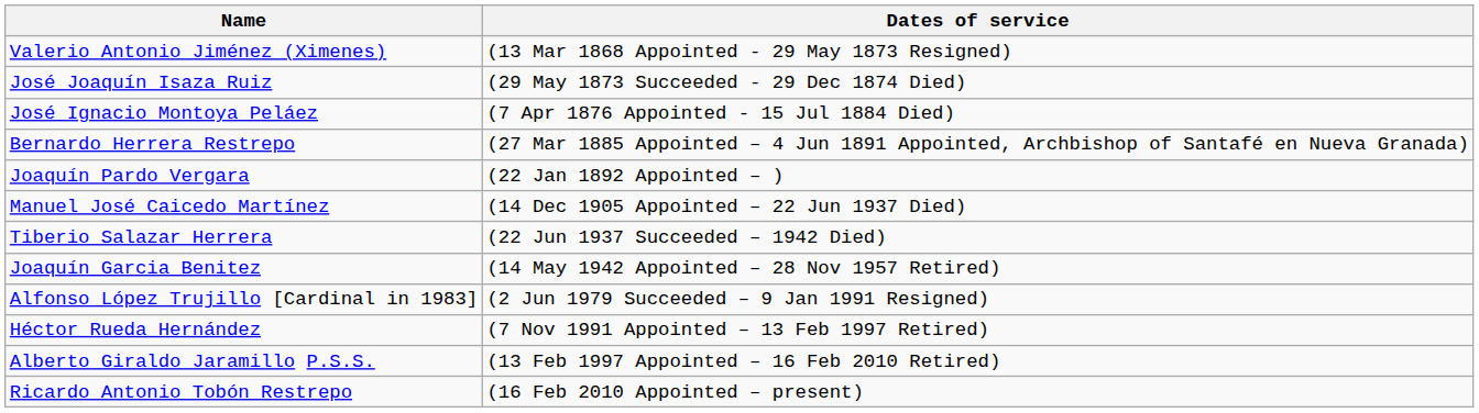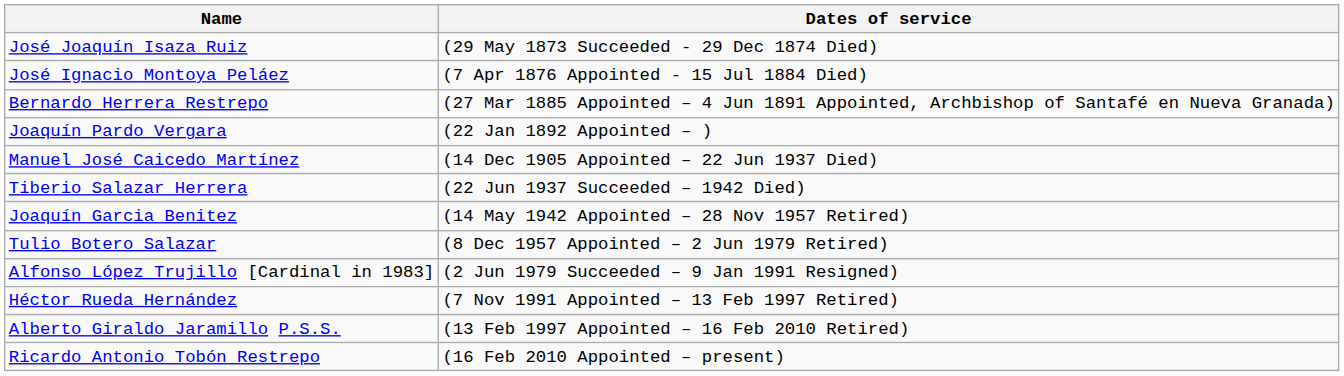- row: Valerio Antonio Jiménez (Ximenes) | (13 Mar 1868 Appointed - 29 May 1873 Resigned)
+ row: Tulio Botero Salazar | (8 Dec 1957 Appointed – 2 Jun 1979 Retired)
